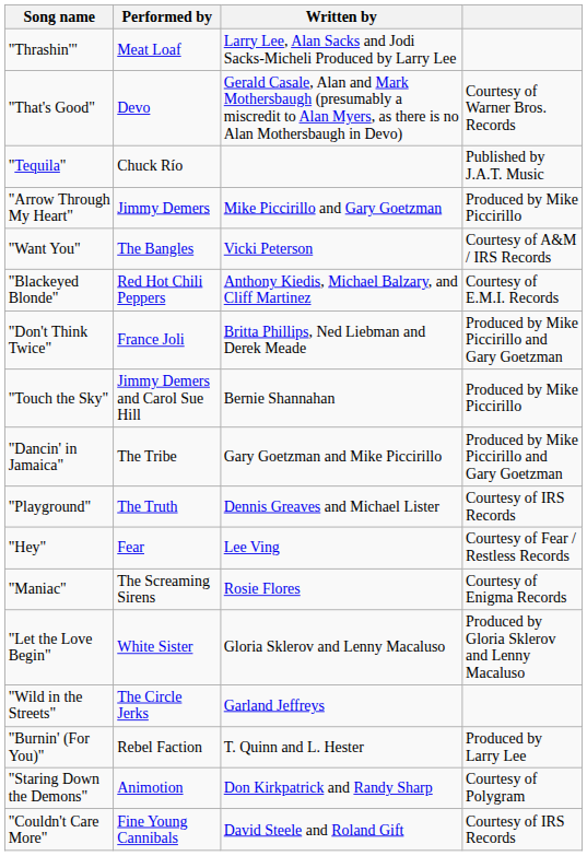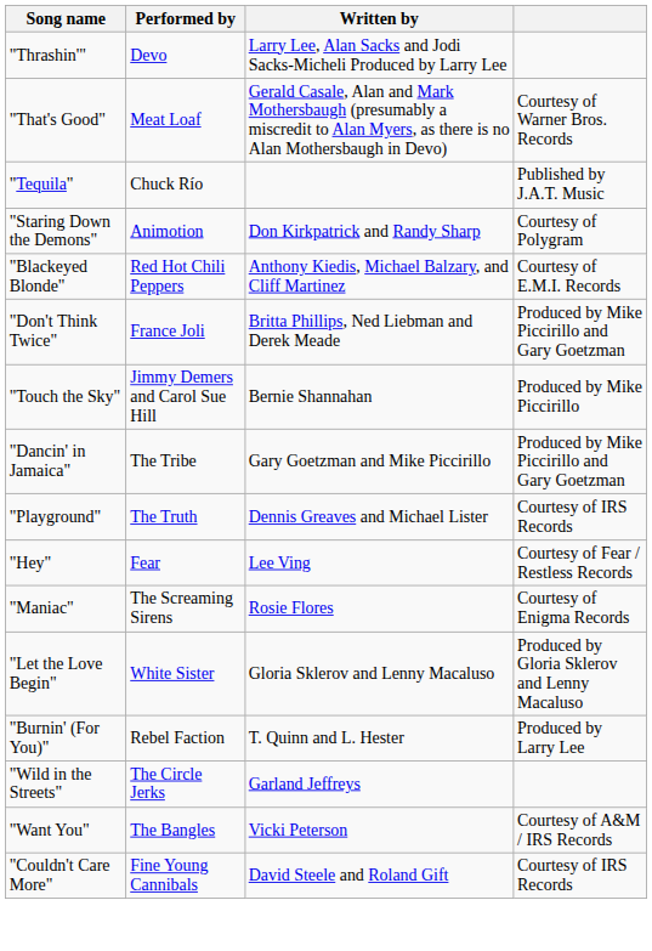"Thrashin'" | Performed by: Meat Loaf -> Devo
"That's Good" | Performed by: Devo -> Meat Loaf
- row: "Arrow Through My Heart" | Jimmy Demers | Mike Piccirillo and Gary Goetzman | Produced by Mike Piccirillo
rows swapped: "Want You" <-> "Staring Down the Demons"
rows swapped: "Wild in the Streets" <-> "Burnin' (For You)"
